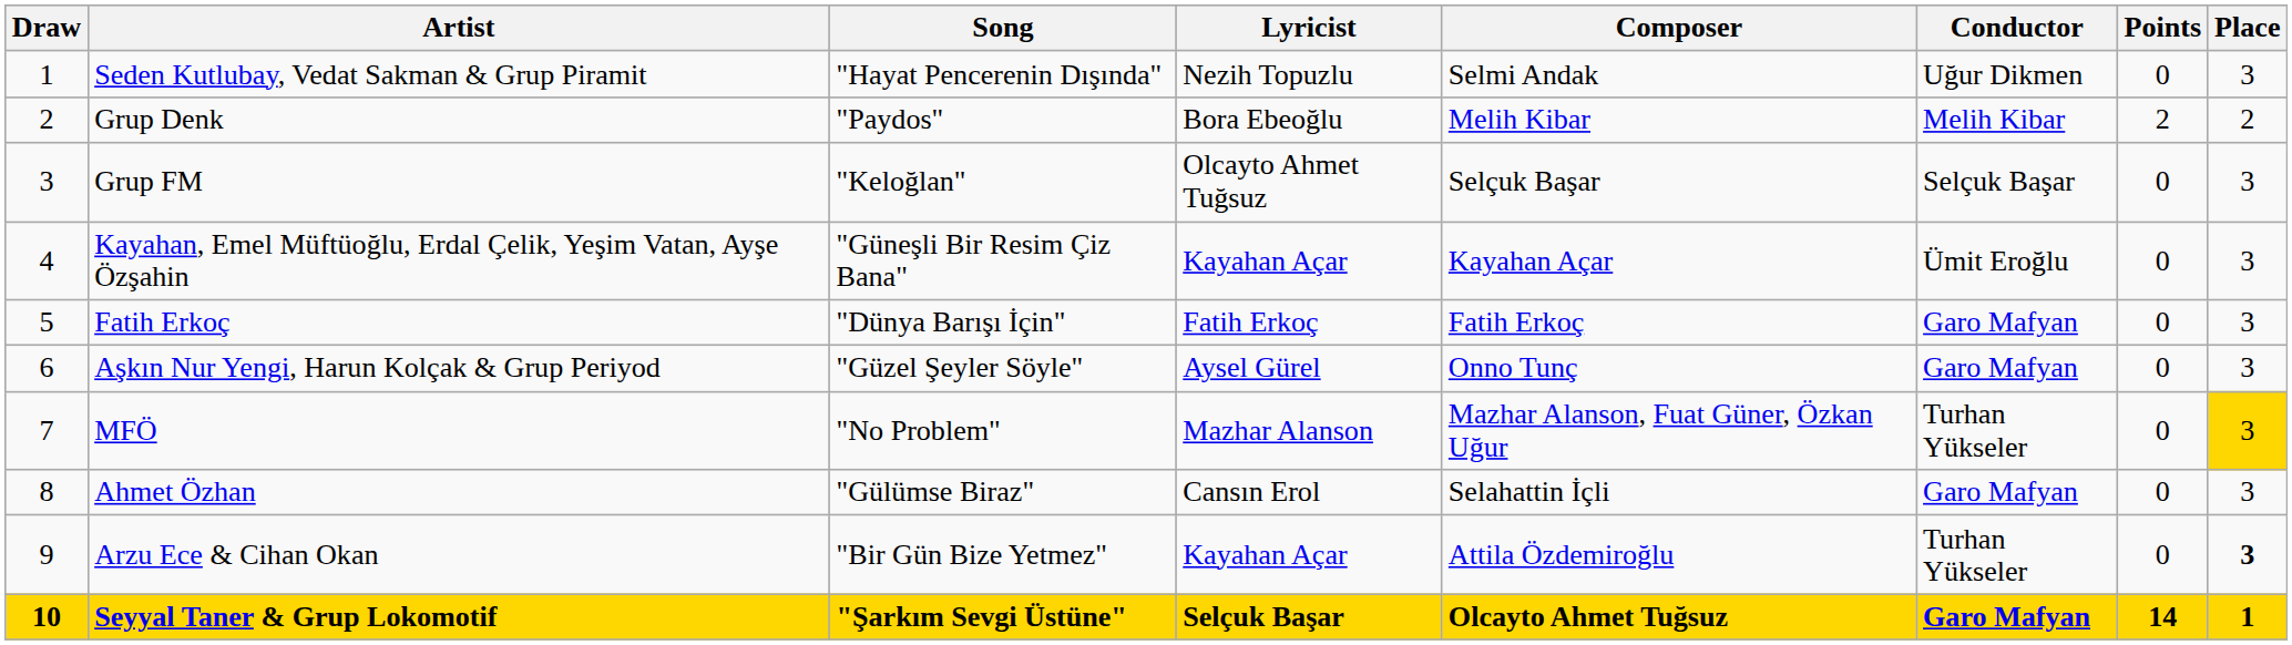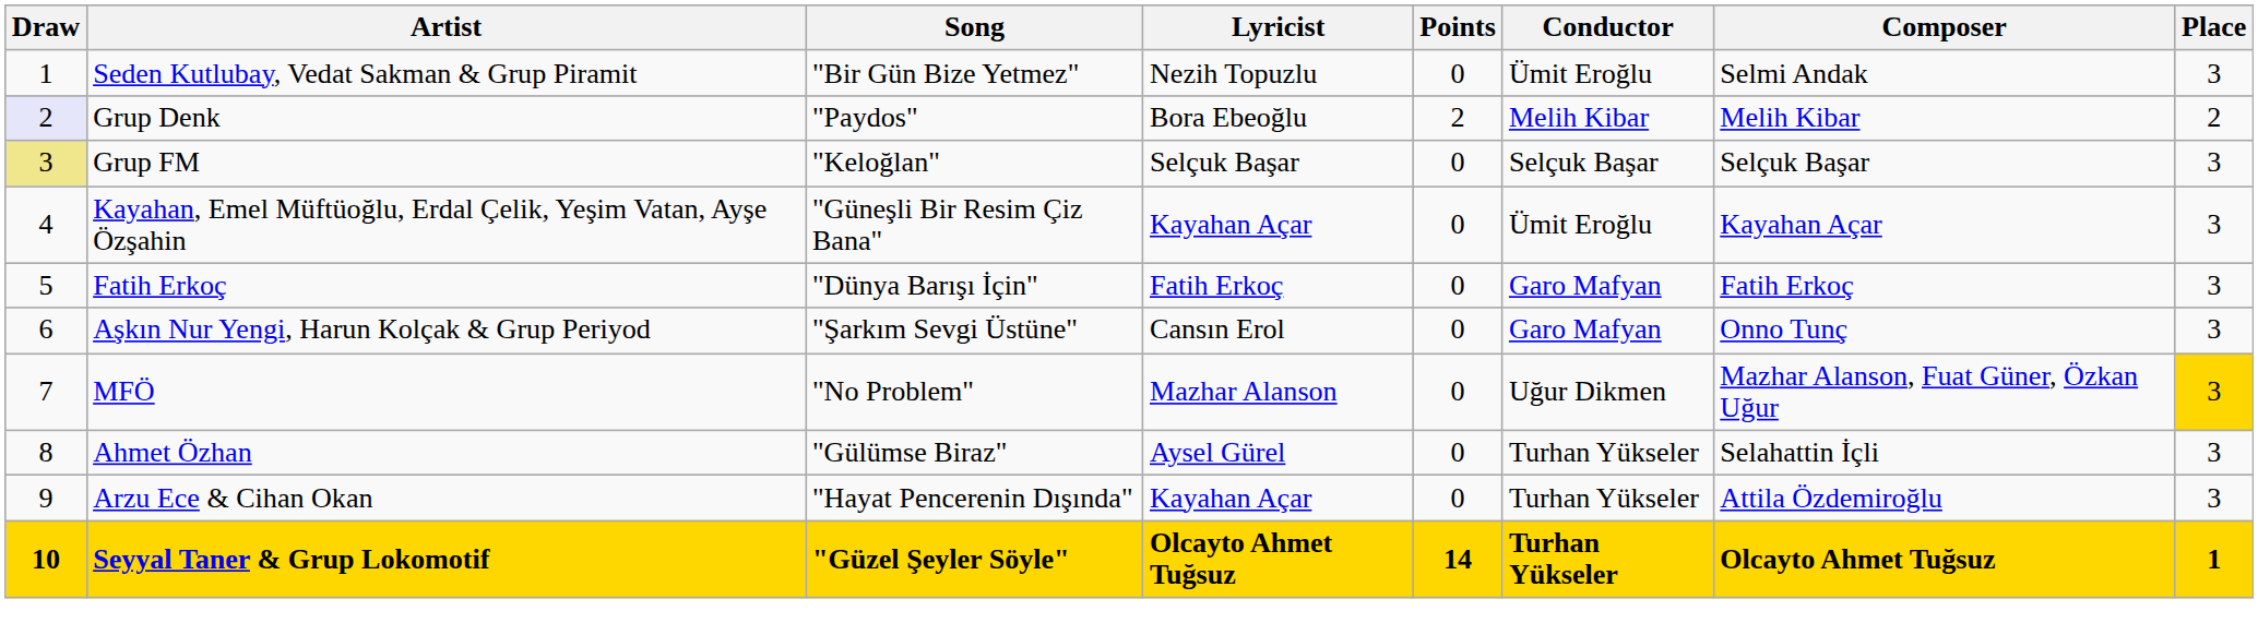columns swapped: Composer <-> Points
Seden Kutlubay, Vedat Sakman & Grup Piramit | Song: "Hayat Pencerenin Dışında" -> "Bir Gün Bize Yetmez"
Seden Kutlubay, Vedat Sakman & Grup Piramit | Conductor: Uğur Dikmen -> Ümit Eroğlu
Grup Denk | Draw: no background -> lavender background
Grup FM | Draw: no background -> khaki background
Grup FM | Lyricist: Olcayto Ahmet Tuğsuz -> Selçuk Başar
Aşkın Nur Yengi, Harun Kolçak & Grup Periyod | Song: "Güzel Şeyler Söyle" -> "Şarkım Sevgi Üstüne"
Aşkın Nur Yengi, Harun Kolçak & Grup Periyod | Lyricist: Aysel Gürel -> Cansın Erol
MFÖ | Conductor: Turhan Yükseler -> Uğur Dikmen
Ahmet Özhan | Lyricist: Cansın Erol -> Aysel Gürel
Ahmet Özhan | Conductor: Garo Mafyan -> Turhan Yükseler
Arzu Ece & Cihan Okan | Song: "Bir Gün Bize Yetmez" -> "Hayat Pencerenin Dışında"
Arzu Ece & Cihan Okan | Place: bold -> normal
Seyyal Taner & Grup Lokomotif | Song: "Şarkım Sevgi Üstüne" -> "Güzel Şeyler Söyle"
Seyyal Taner & Grup Lokomotif | Lyricist: Selçuk Başar -> Olcayto Ahmet Tuğsuz
Seyyal Taner & Grup Lokomotif | Conductor: Garo Mafyan -> Turhan Yükseler
